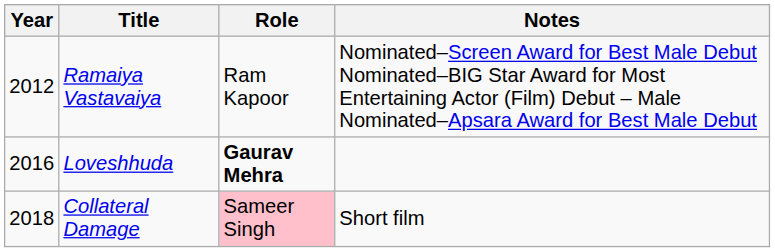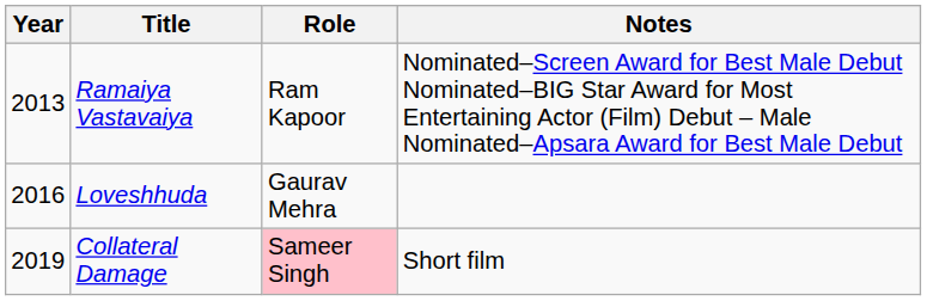Ramaiya Vastavaiya | Year: 2012 -> 2013
Loveshhuda | Role: bold -> normal
Collateral Damage | Year: 2018 -> 2019
